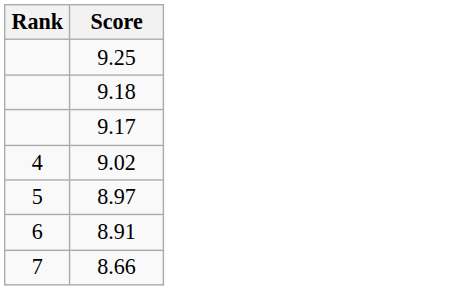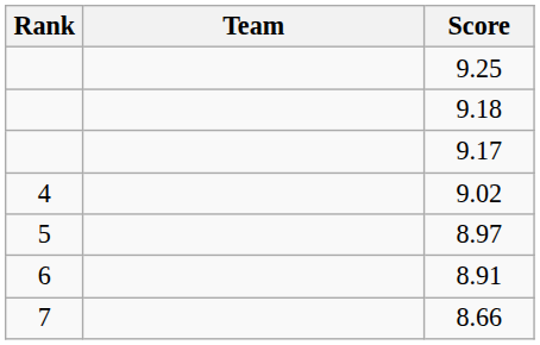+ column: Team
